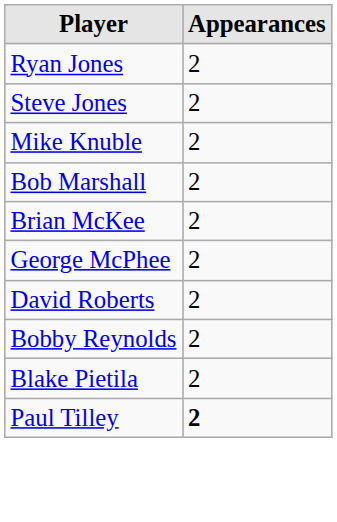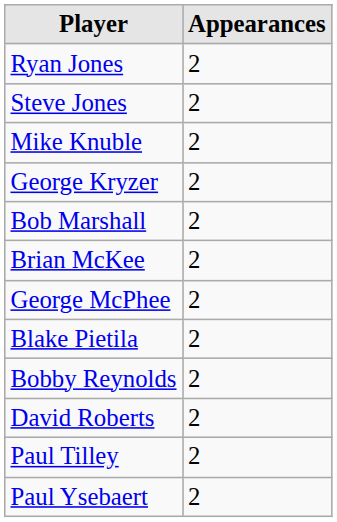+ row: George Kryzer | 2
rows swapped: Blake Pietila <-> David Roberts
Paul Tilley | Appearances: bold -> normal
+ row: Paul Ysebaert | 2
